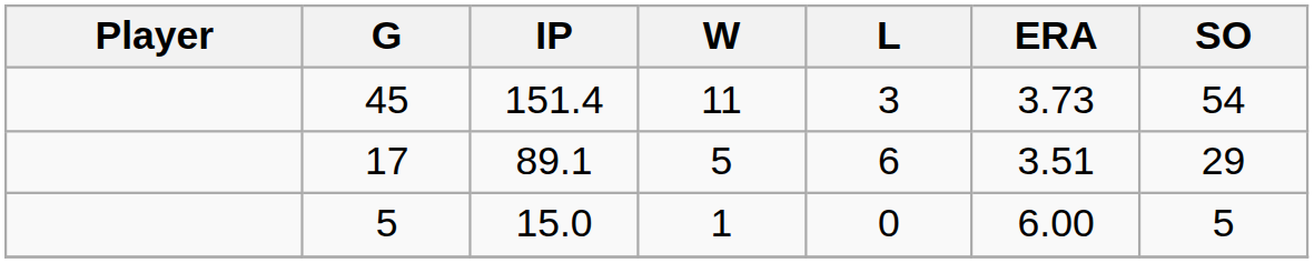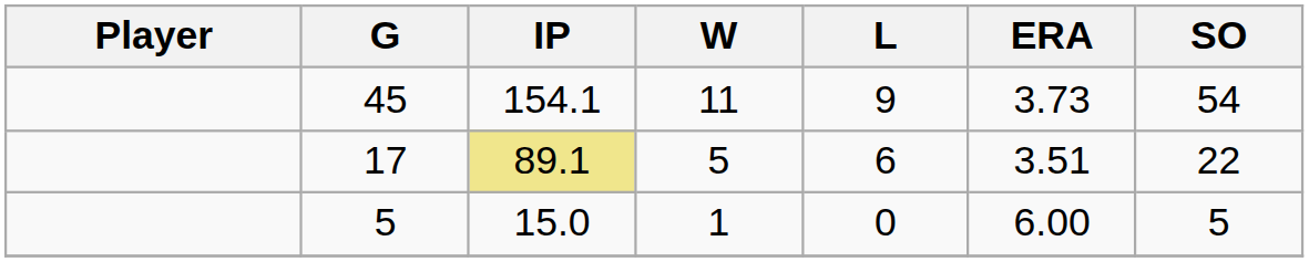45 | IP: 151.4 -> 154.1
45 | L: 3 -> 9
17 | IP: no background -> khaki background
17 | SO: 29 -> 22
